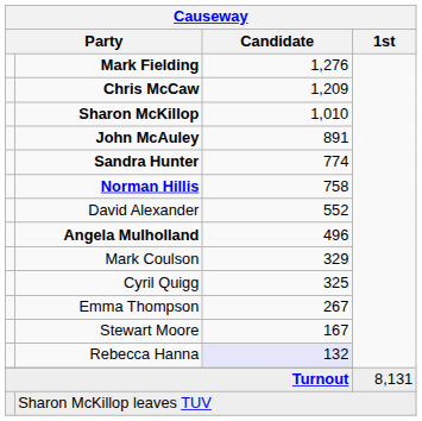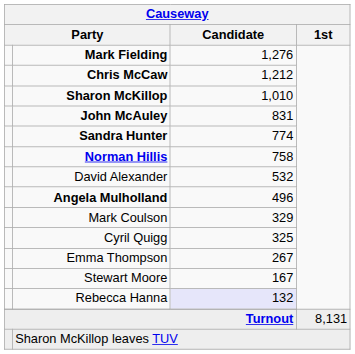Chris McCaw | Candidate: 1,209 -> 1,212
John McAuley | Candidate: 891 -> 831
David Alexander | Candidate: 552 -> 532
